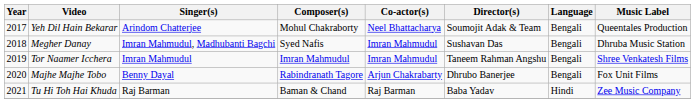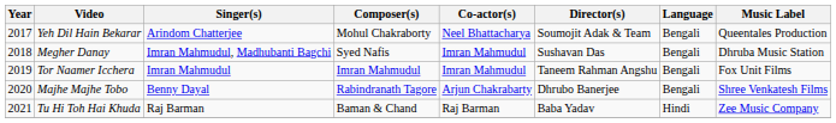Tor Naamer Icchera | Music Label: Shree Venkatesh Films -> Fox Unit Films
Majhe Majhe Tobo | Music Label: Fox Unit Films -> Shree Venkatesh Films
